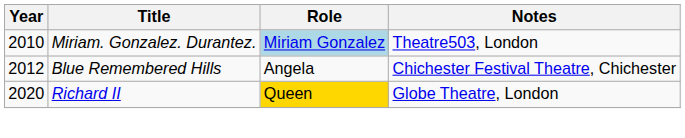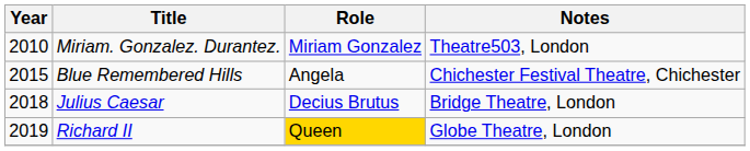Miriam. Gonzalez. Durantez. | Role: lightblue background -> no background
Blue Remembered Hills | Year: 2012 -> 2015
+ row: 2018 | Julius Caesar | Decius Brutus | Bridge Theatre, London
Richard II | Year: 2020 -> 2019
